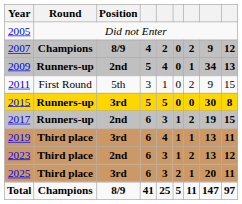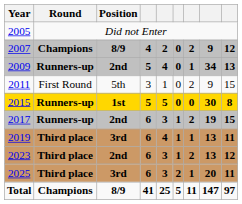2015 | Position: 3rd -> 1st
